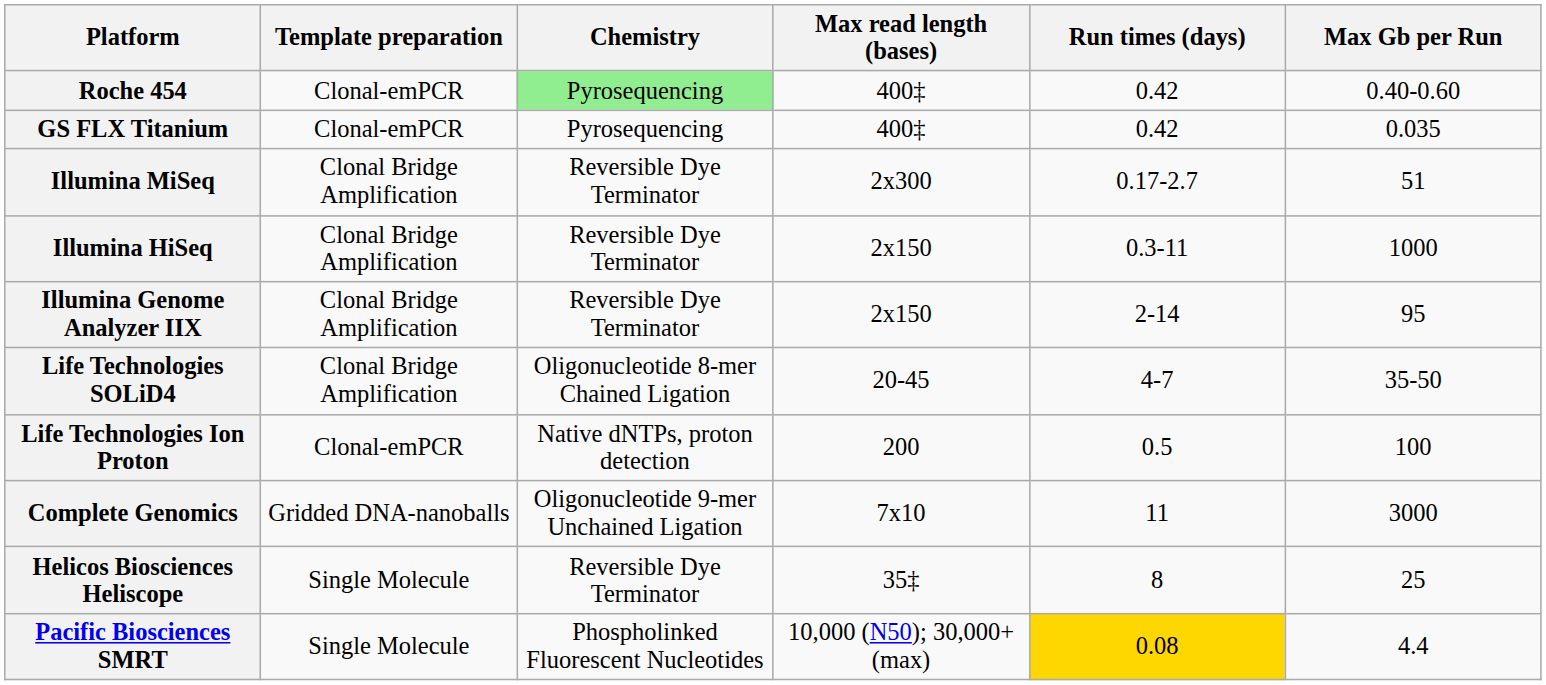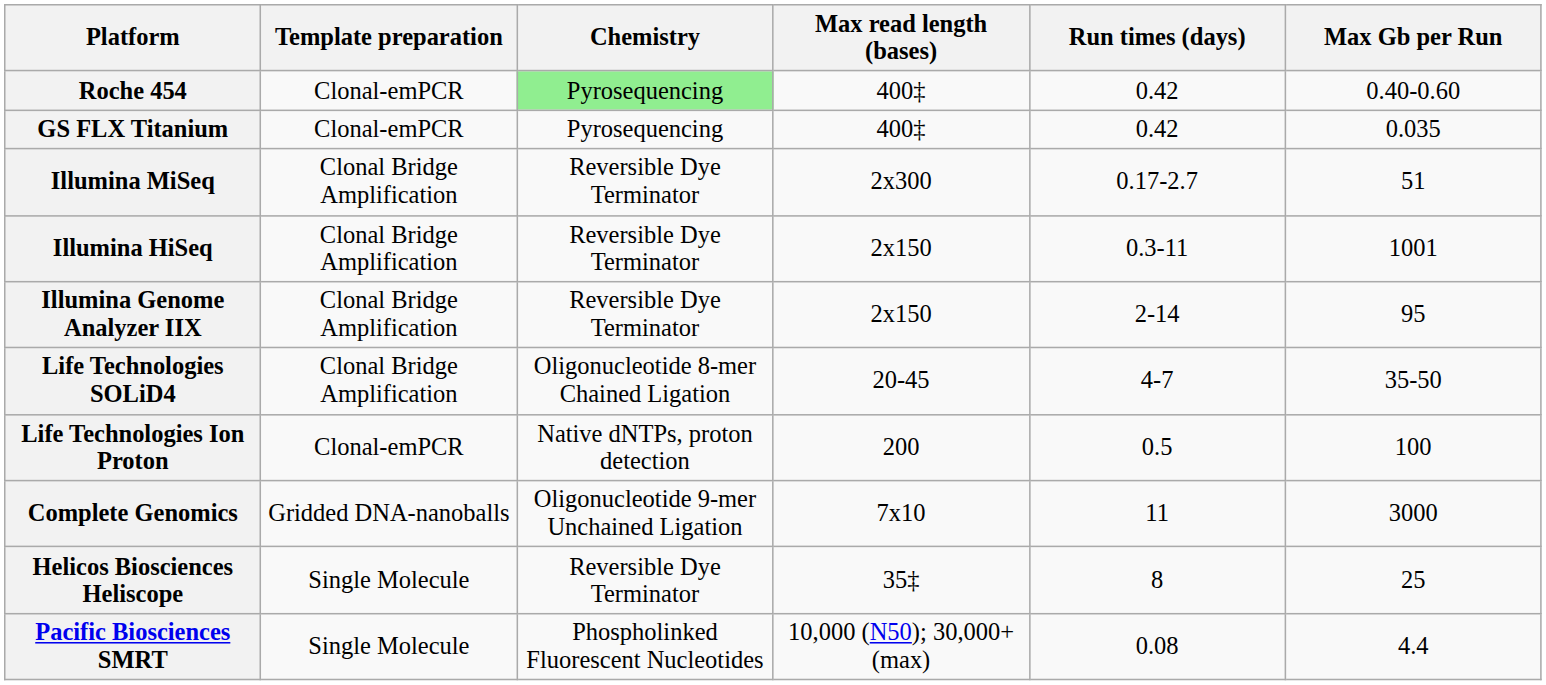Illumina HiSeq | Max Gb per Run: 1000 -> 1001
Pacific Biosciences SMRT | Run times (days): gold background -> no background
